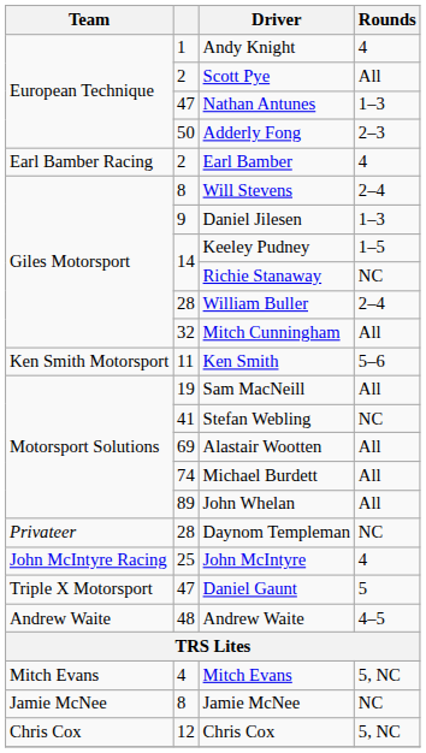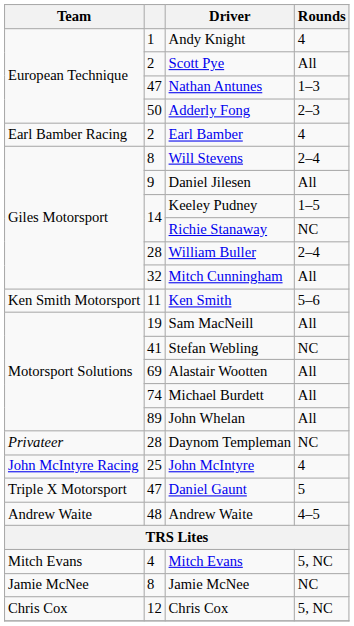Daniel Jilesen | Rounds: 1–3 -> All
